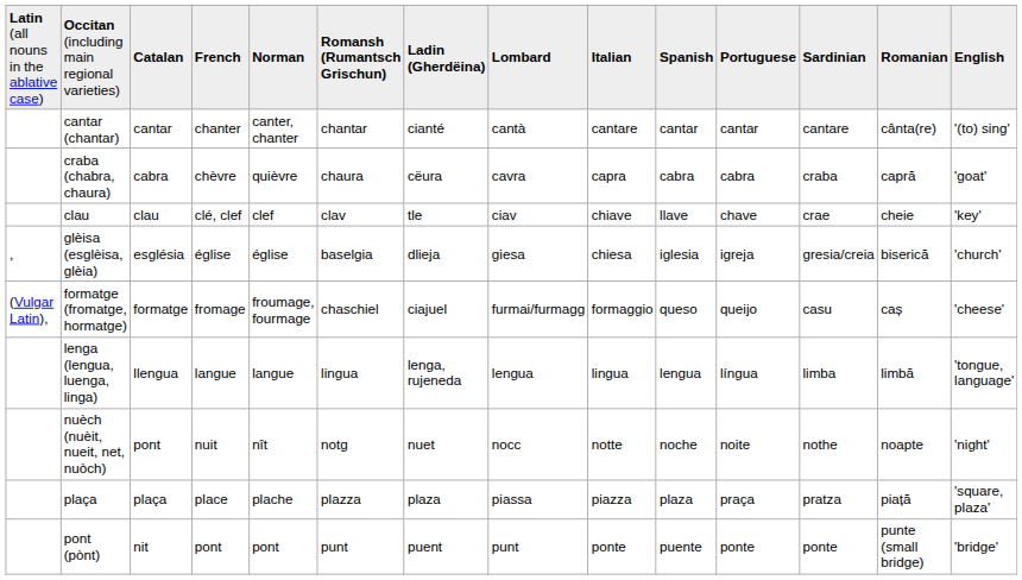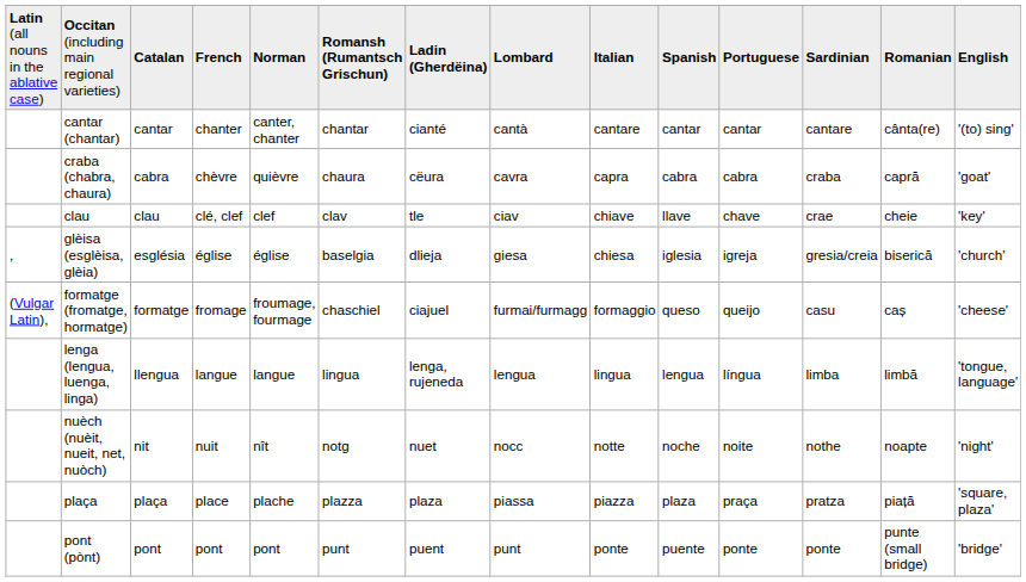nuèch (nuèit, nueit, net, nuòch) | column 3: pont -> nit
pont (pònt) | column 3: nit -> pont
